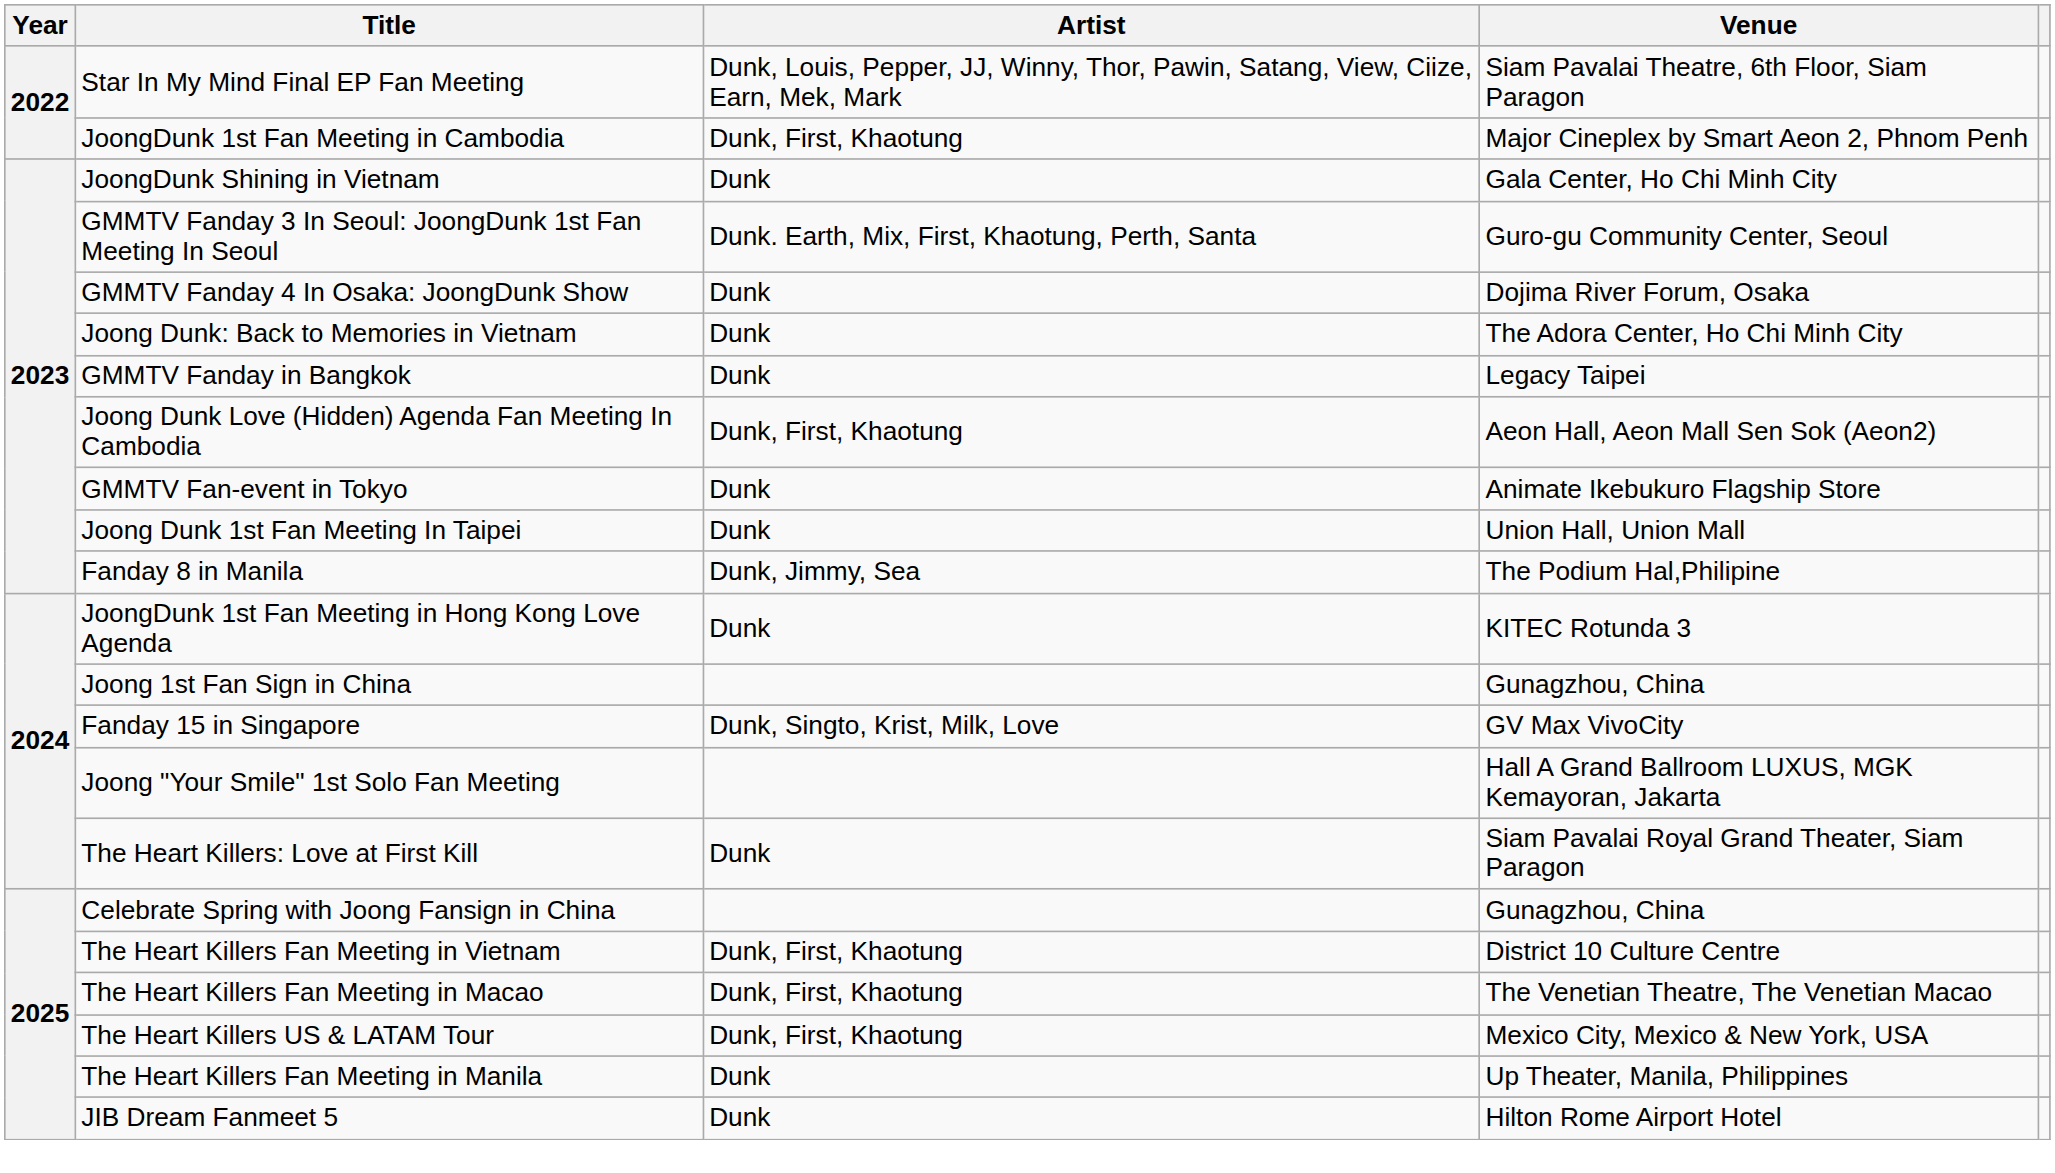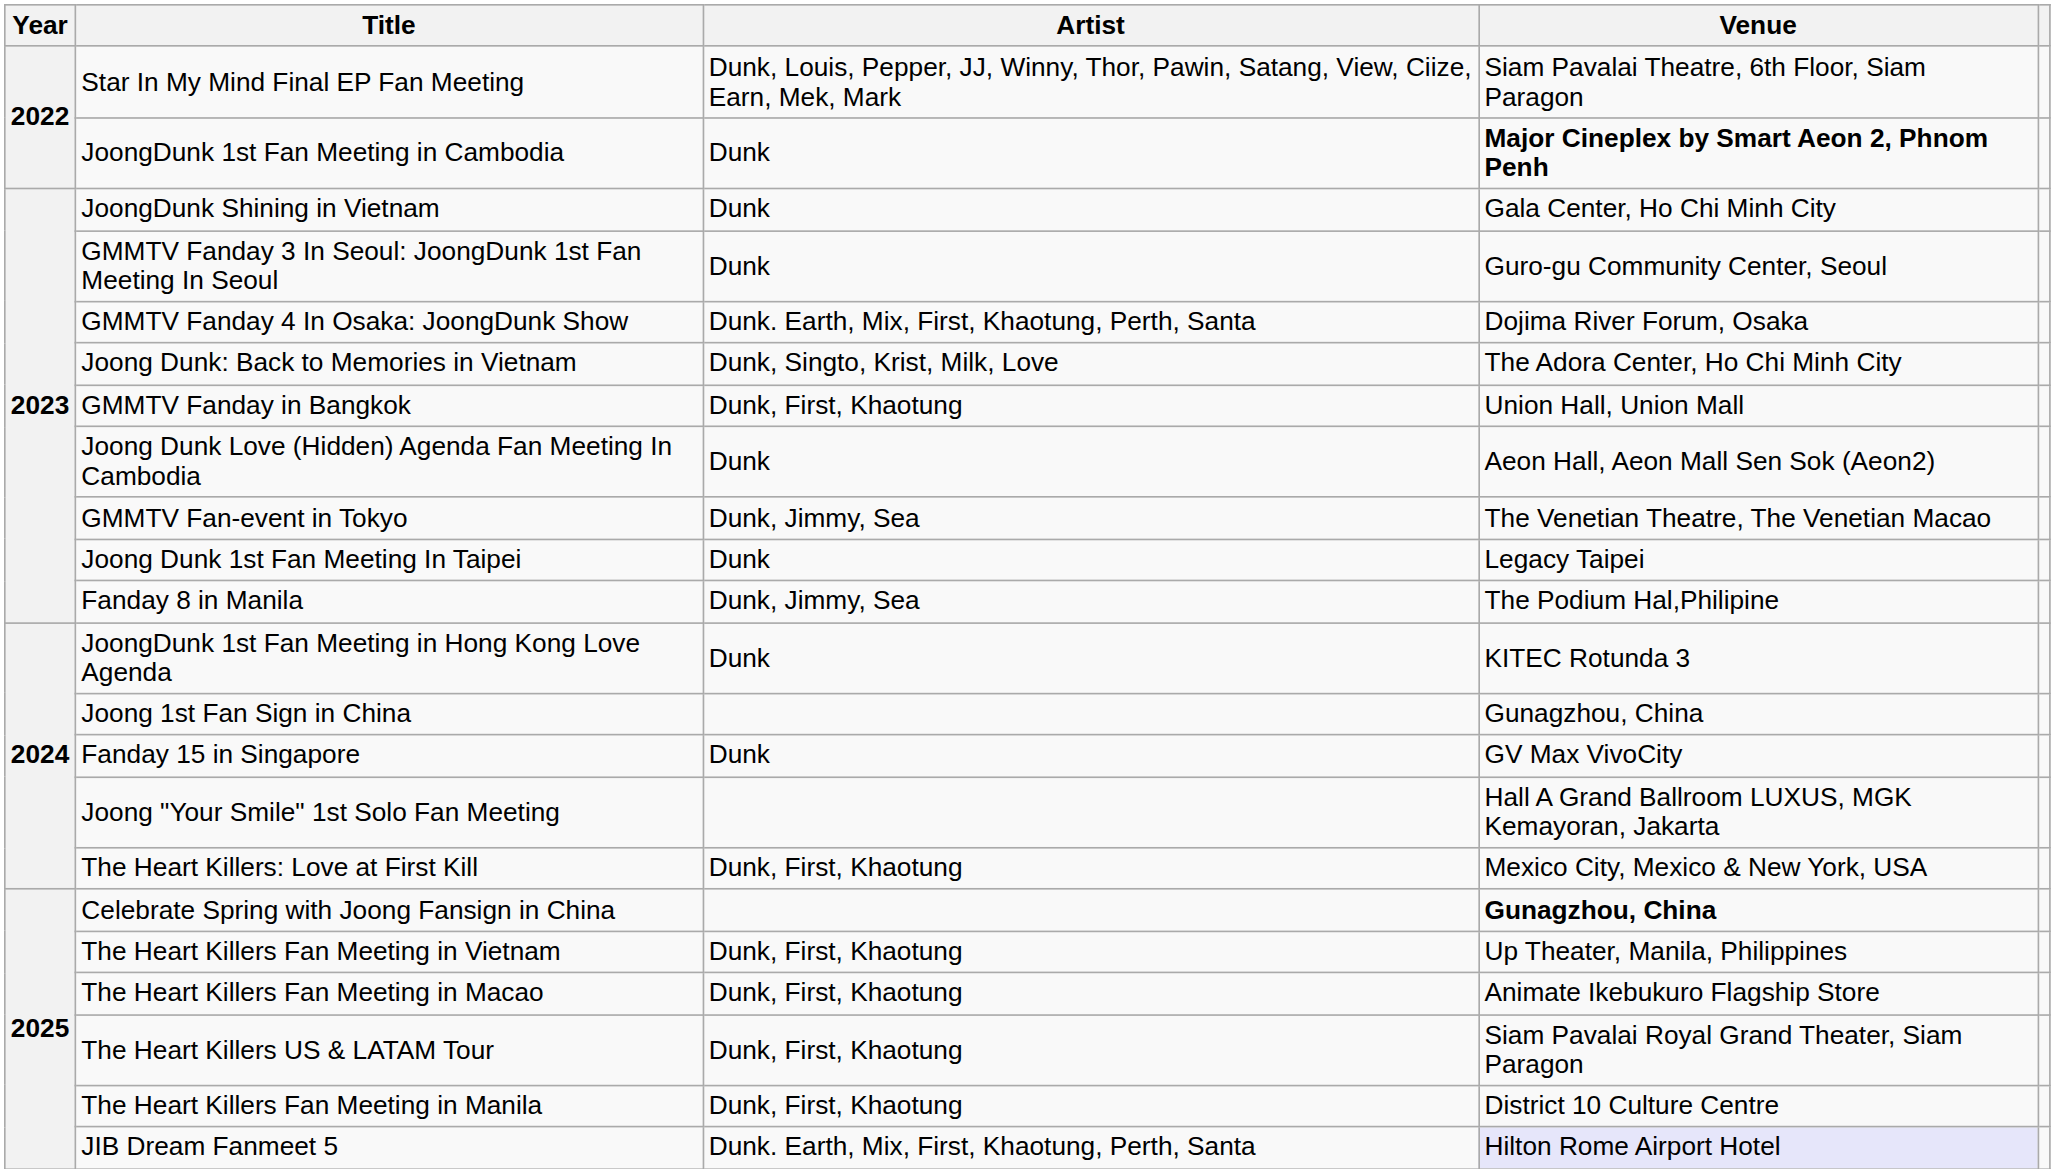JoongDunk 1st Fan Meeting in Cambodia | Artist: Dunk, First, Khaotung -> Dunk
JoongDunk 1st Fan Meeting in Cambodia | Venue: normal -> bold
GMMTV Fanday 3 In Seoul: JoongDunk 1st Fan Meeting In Seoul | Artist: Dunk. Earth, Mix, First, Khaotung, Perth, Santa -> Dunk
GMMTV Fanday 4 In Osaka: JoongDunk Show | Artist: Dunk -> Dunk. Earth, Mix, First, Khaotung, Perth, Santa
Joong Dunk: Back to Memories in Vietnam | Artist: Dunk -> Dunk, Singto, Krist, Milk, Love
GMMTV Fanday in Bangkok | Artist: Dunk -> Dunk, First, Khaotung
GMMTV Fanday in Bangkok | Venue: Legacy Taipei -> Union Hall, Union Mall
Joong Dunk Love (Hidden) Agenda Fan Meeting In Cambodia | Artist: Dunk, First, Khaotung -> Dunk
GMMTV Fan-event in Tokyo | Artist: Dunk -> Dunk, Jimmy, Sea
GMMTV Fan-event in Tokyo | Venue: Animate Ikebukuro Flagship Store -> The Venetian Theatre, The Venetian Macao
Joong Dunk 1st Fan Meeting In Taipei | Venue: Union Hall, Union Mall -> Legacy Taipei
Fanday 15 in Singapore | Artist: Dunk, Singto, Krist, Milk, Love -> Dunk
The Heart Killers: Love at First Kill | Artist: Dunk -> Dunk, First, Khaotung
The Heart Killers: Love at First Kill | Venue: Siam Pavalai Royal Grand Theater, Siam Paragon -> Mexico City, Mexico & New York, USA
Celebrate Spring with Joong Fansign in China | Venue: normal -> bold
The Heart Killers Fan Meeting in Vietnam | Venue: District 10 Culture Centre -> Up Theater, Manila, Philippines
The Heart Killers Fan Meeting in Macao | Venue: The Venetian Theatre, The Venetian Macao -> Animate Ikebukuro Flagship Store
The Heart Killers US & LATAM Tour | Venue: Mexico City, Mexico & New York, USA -> Siam Pavalai Royal Grand Theater, Siam Paragon
The Heart Killers Fan Meeting in Manila | Artist: Dunk -> Dunk, First, Khaotung
The Heart Killers Fan Meeting in Manila | Venue: Up Theater, Manila, Philippines -> District 10 Culture Centre
JIB Dream Fanmeet 5 | Artist: Dunk -> Dunk. Earth, Mix, First, Khaotung, Perth, Santa
JIB Dream Fanmeet 5 | Venue: no background -> lavender background
